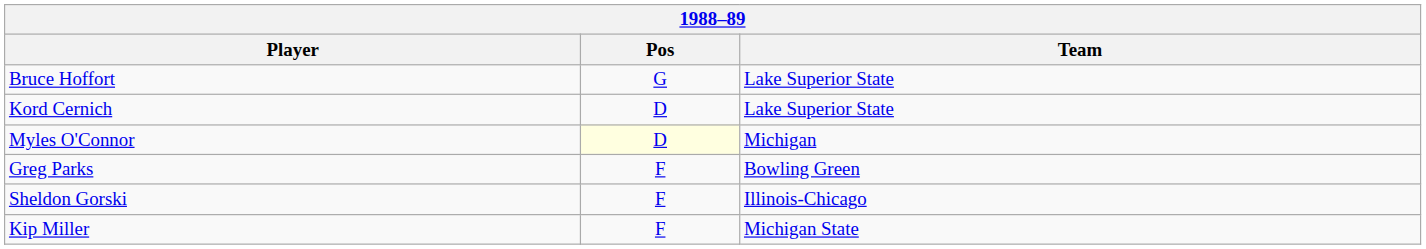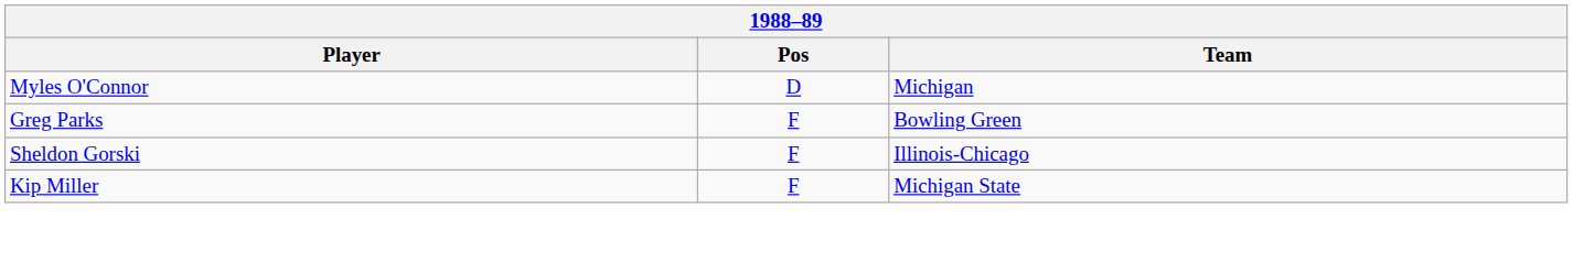- row: Bruce Hoffort | G | Lake Superior State
- row: Kord Cernich | D | Lake Superior State
Myles O'Connor | Pos: lightyellow background -> no background
